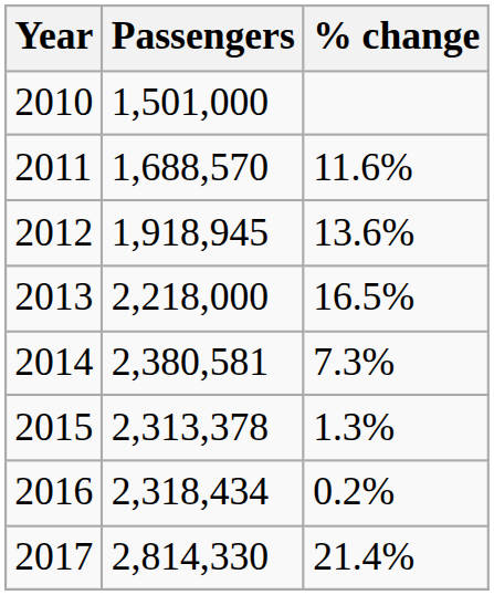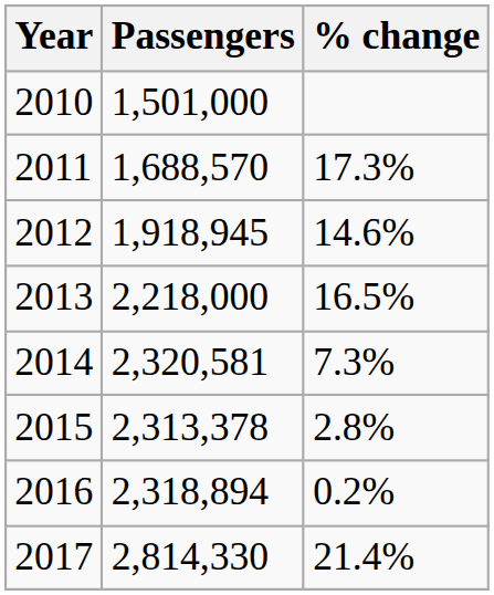2011 | % change: 11.6% -> 17.3%
2012 | % change: 13.6% -> 14.6%
2014 | Passengers: 2,380,581 -> 2,320,581
2015 | % change: 1.3% -> 2.8%
2016 | Passengers: 2,318,434 -> 2,318,894
